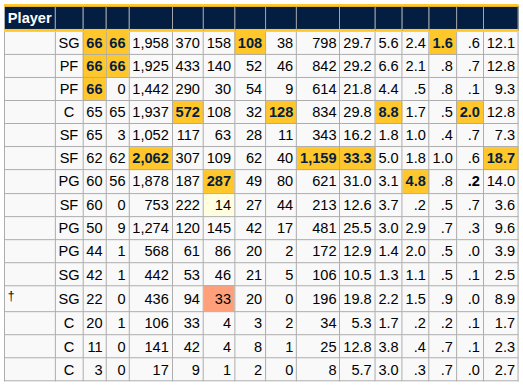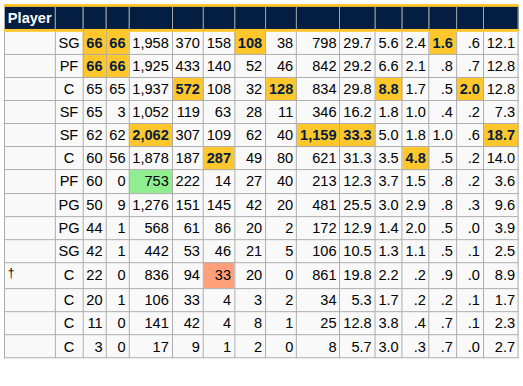- row: PF | 66 | 0 | 1,442 | 290 | 30 | 54 | 9 | 614 | 21.8 | 4.4 | .5 | .8 | .1 | 9.3
65 / 3 | column 6: 117 -> 119
65 / 3 | column 10: 343 -> 346
65 / 3 | column 15: .7 -> .2
60 / 56 | column 2: PG -> C
60 / 56 | column 11: 31.0 -> 31.3
60 / 56 | column 12: 3.1 -> 3.5
60 / 56 | column 14: .8 -> .5
60 / 56 | column 15: bold -> normal
60 / 0 | column 2: SF -> PF
60 / 0 | column 5: no background -> lightgreen background
60 / 0 | column 7: lightyellow background -> no background
60 / 0 | column 9: 44 -> 40
60 / 0 | column 11: 12.6 -> 12.3
60 / 0 | column 13: .2 -> 1.5
60 / 0 | column 14: .5 -> .8
60 / 0 | column 15: .7 -> .2
50 | column 5: 1,274 -> 1,276
50 | column 6: 120 -> 151
50 | column 9: 17 -> 20
50 | column 14: .7 -> .8
22 | column 2: SG -> C
22 | column 5: 436 -> 836
22 | column 10: 196 -> 861
22 | column 13: 1.5 -> .2
